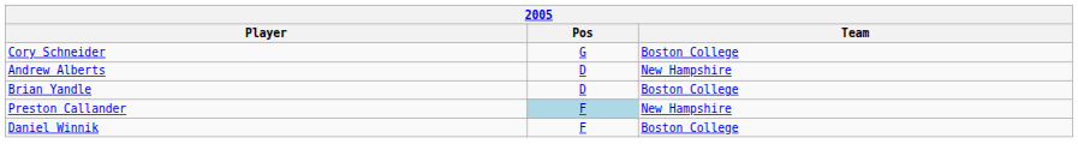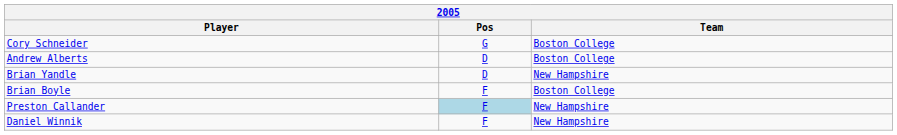Andrew Alberts | Team: New Hampshire -> Boston College
Brian Yandle | Team: Boston College -> New Hampshire
+ row: Brian Boyle | F | Boston College
Daniel Winnik | Team: Boston College -> New Hampshire
